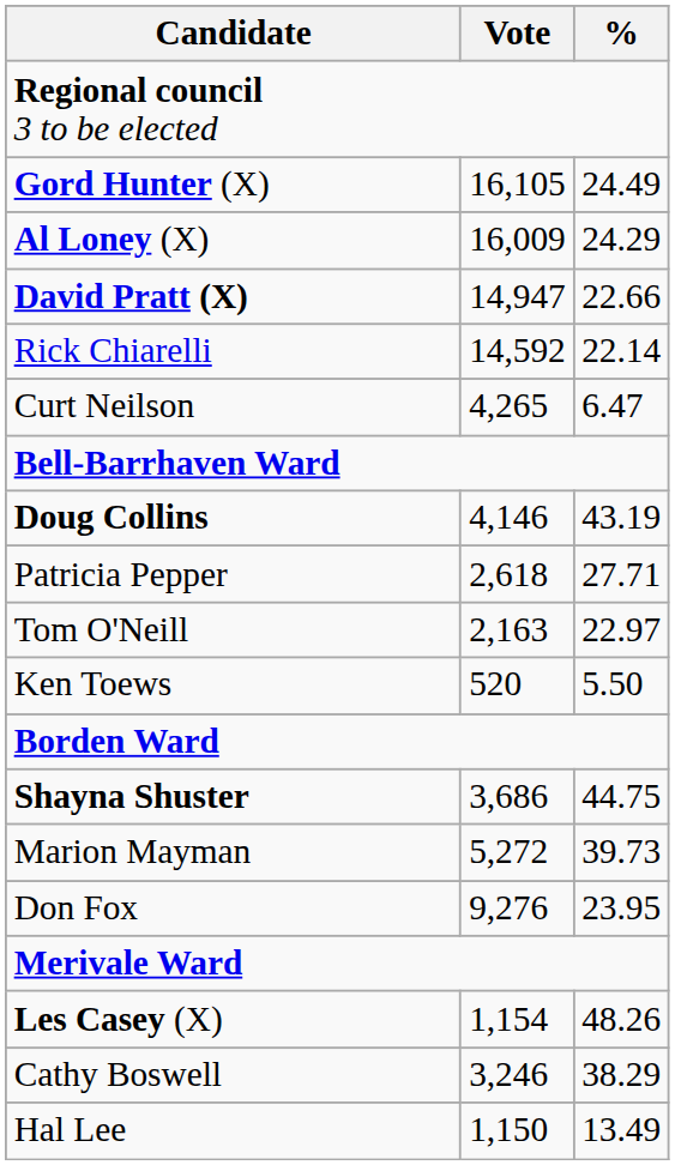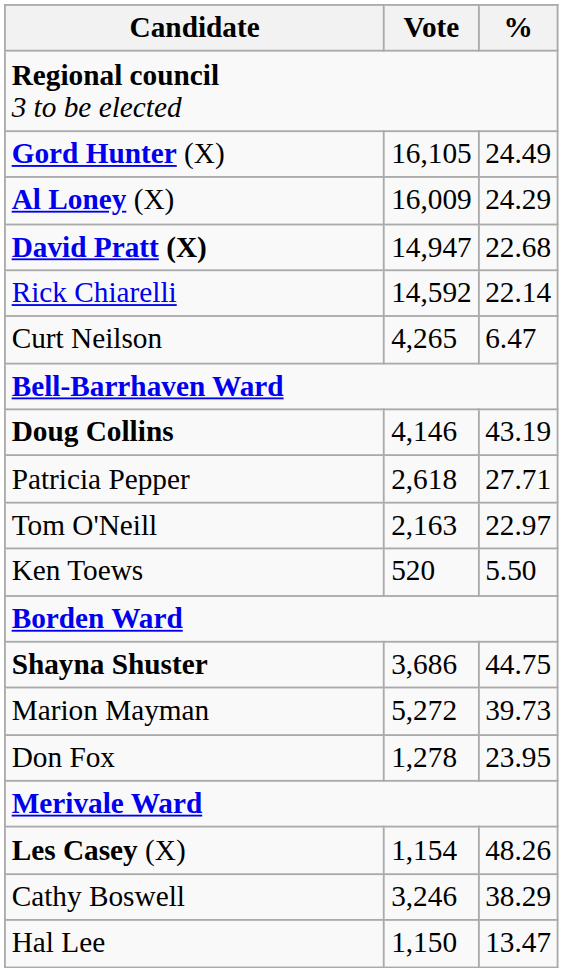David Pratt (X) | %: 22.66 -> 22.68
Don Fox | Vote: 9,276 -> 1,278
Hal Lee | %: 13.49 -> 13.47
